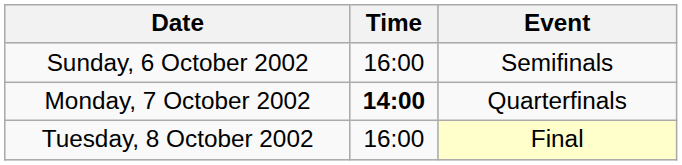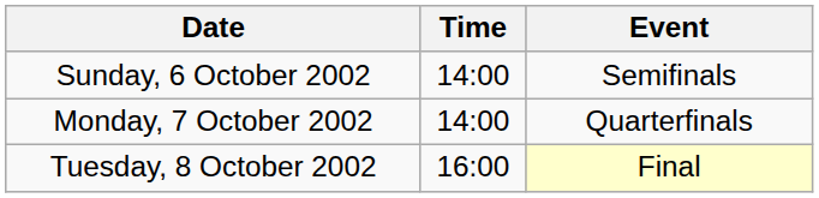Sunday, 6 October 2002 | Time: 16:00 -> 14:00
Monday, 7 October 2002 | Time: bold -> normal
